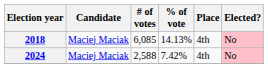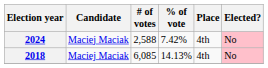rows swapped: 2018 <-> 2024
